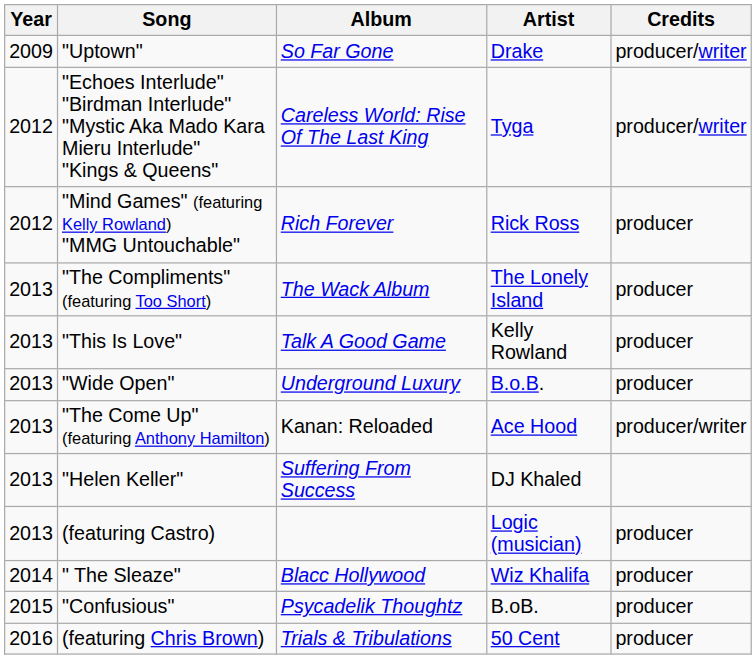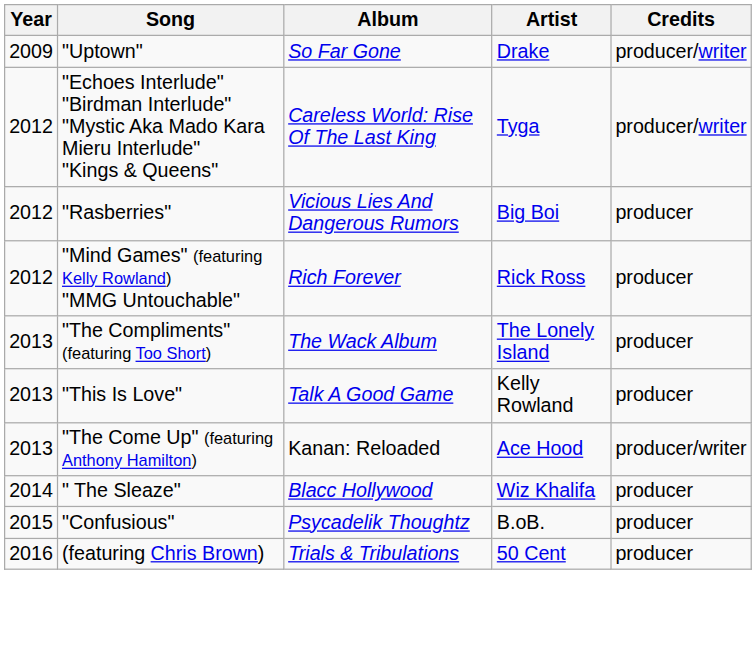+ row: 2012 | "Rasberries" | Vicious Lies And Dangerous Rumors | Big Boi | producer
- row: 2013 | "Wide Open" | Underground Luxury | B.o.B. | producer
- row: 2013 | "Helen Keller" | Suffering From Success | DJ Khaled
- row: 2013 | (featuring Castro) | Logic (musician) | producer
